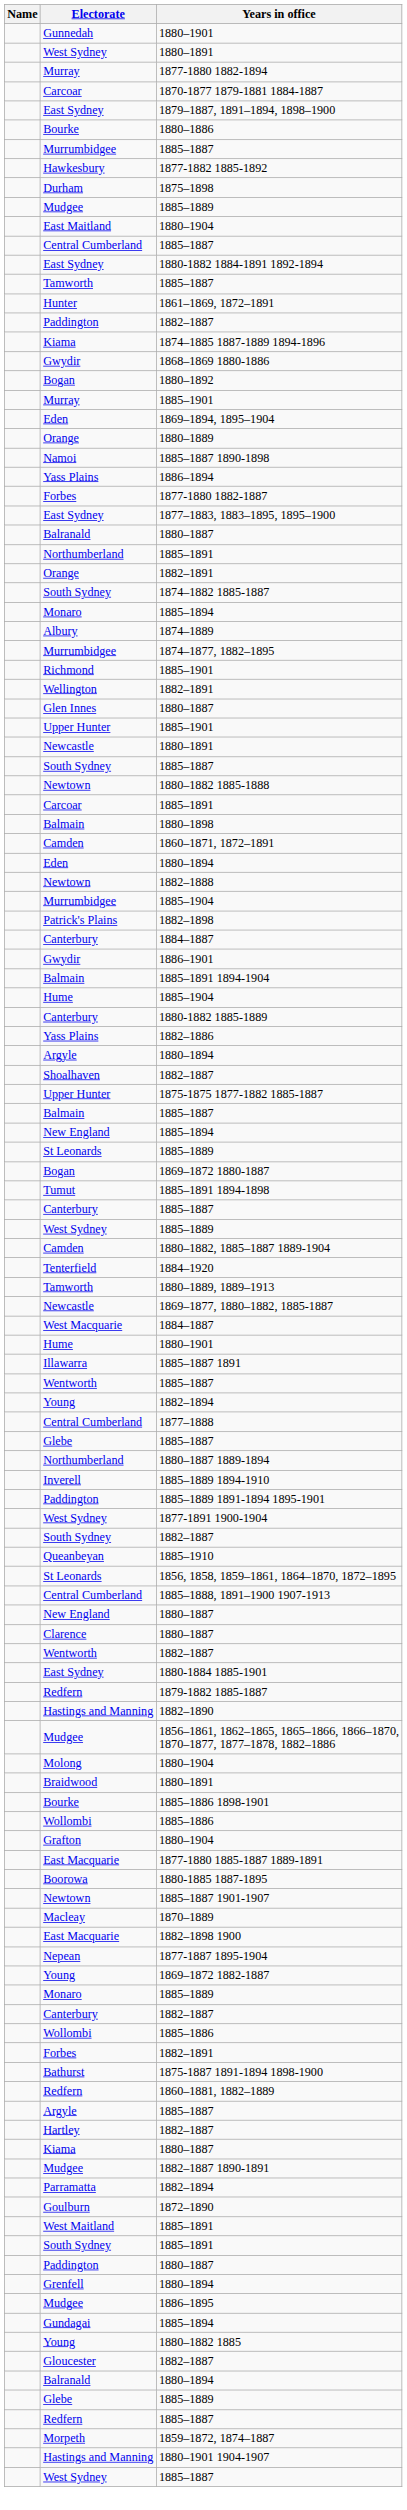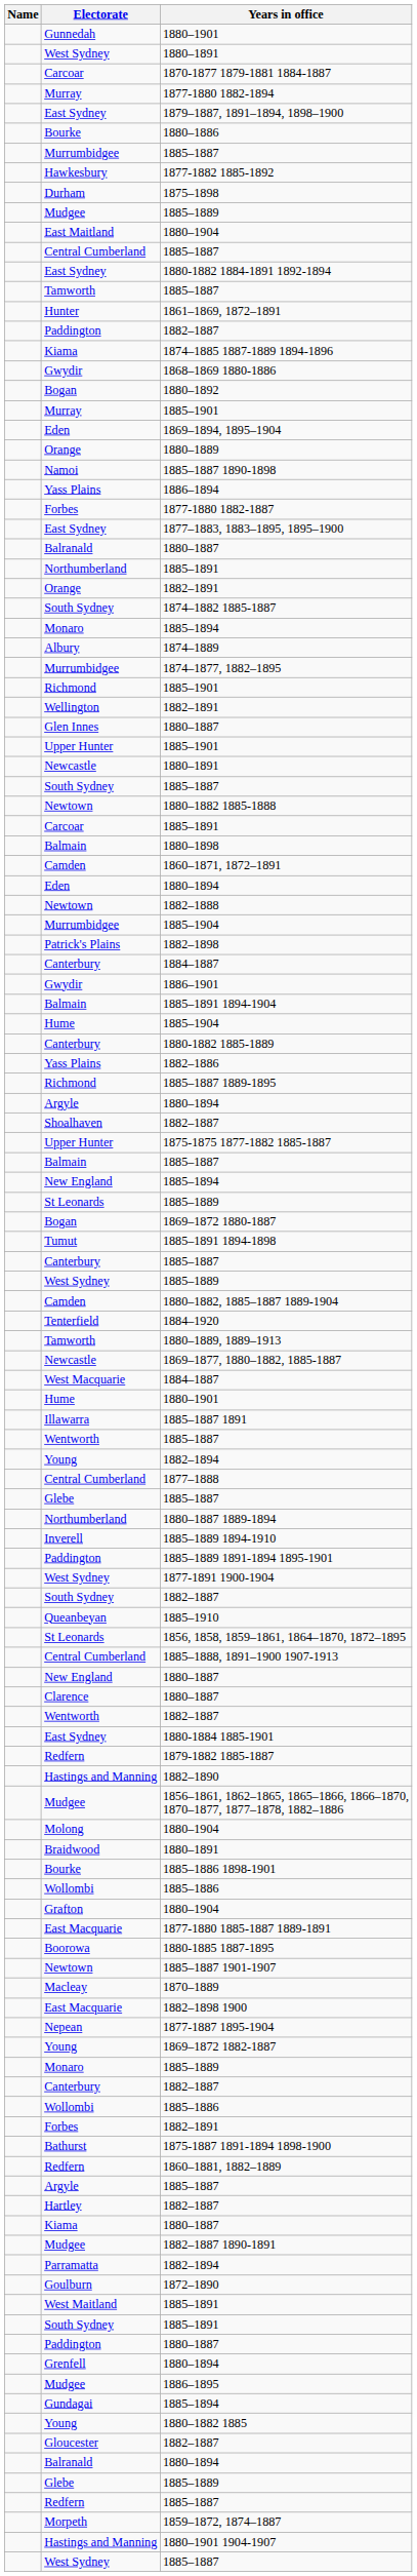rows swapped: 1870-1877 1879-1881 1884-1887 <-> 1877-1880 1882-1894
+ row: Richmond | 1885–1887 1889-1895
